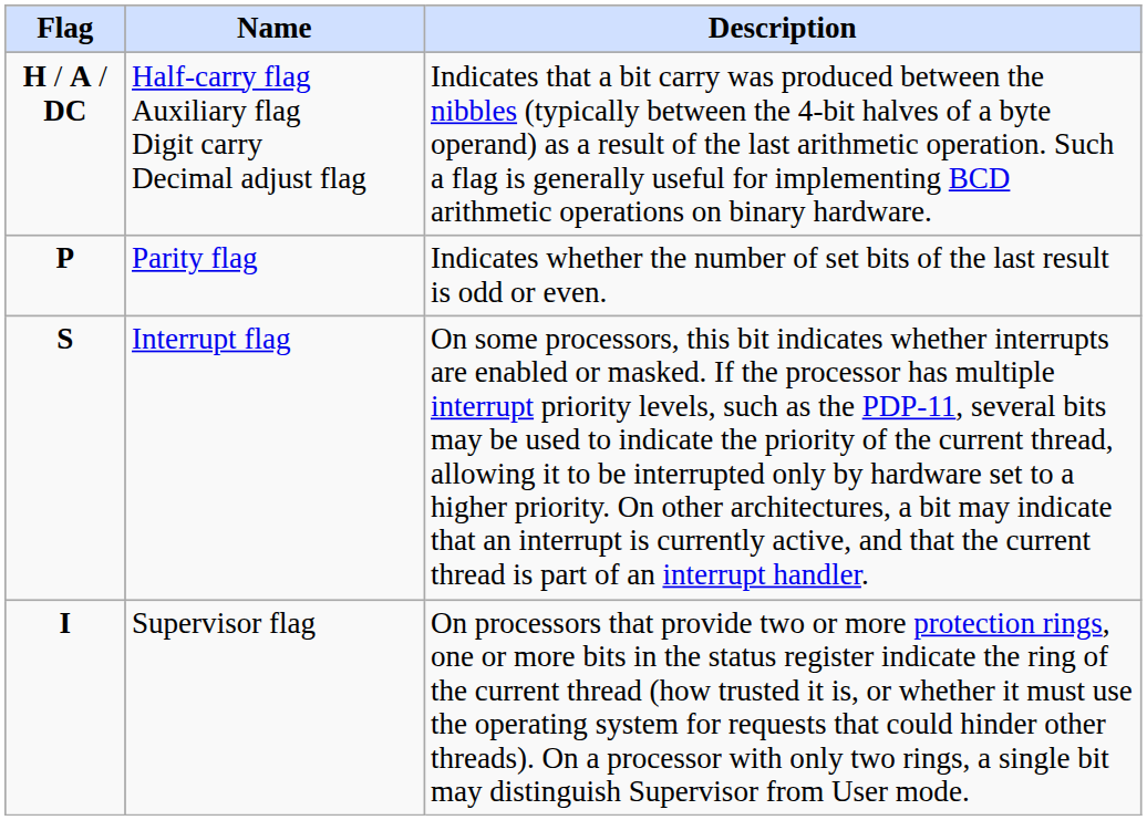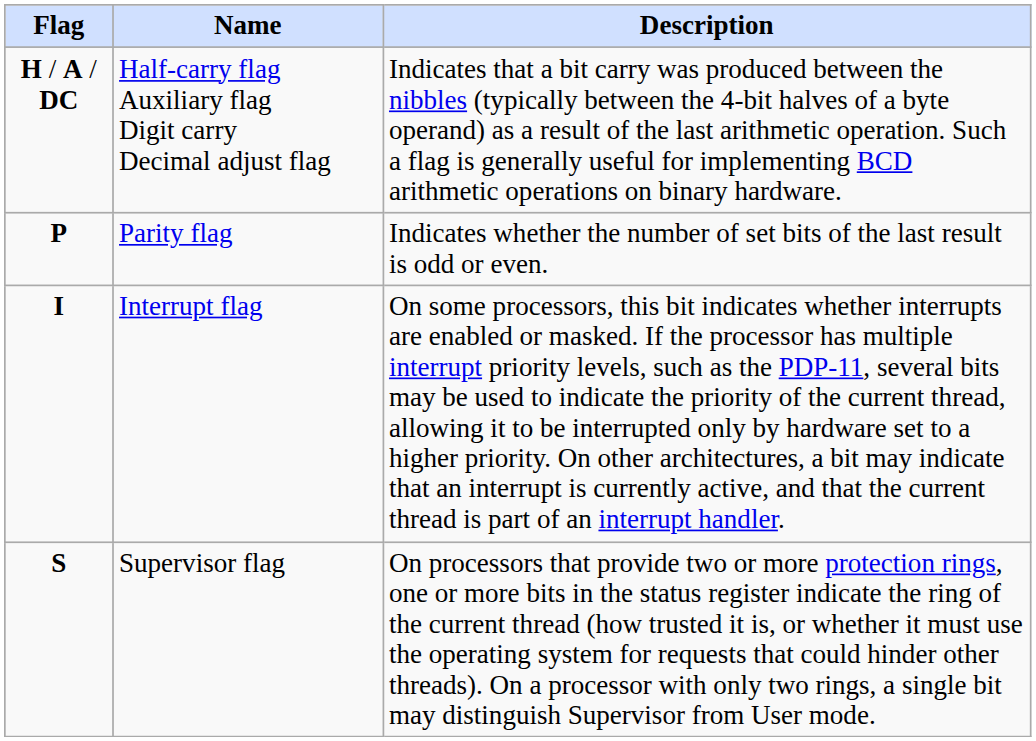Interrupt flag | Flag: S -> I
Supervisor flag | Flag: I -> S
